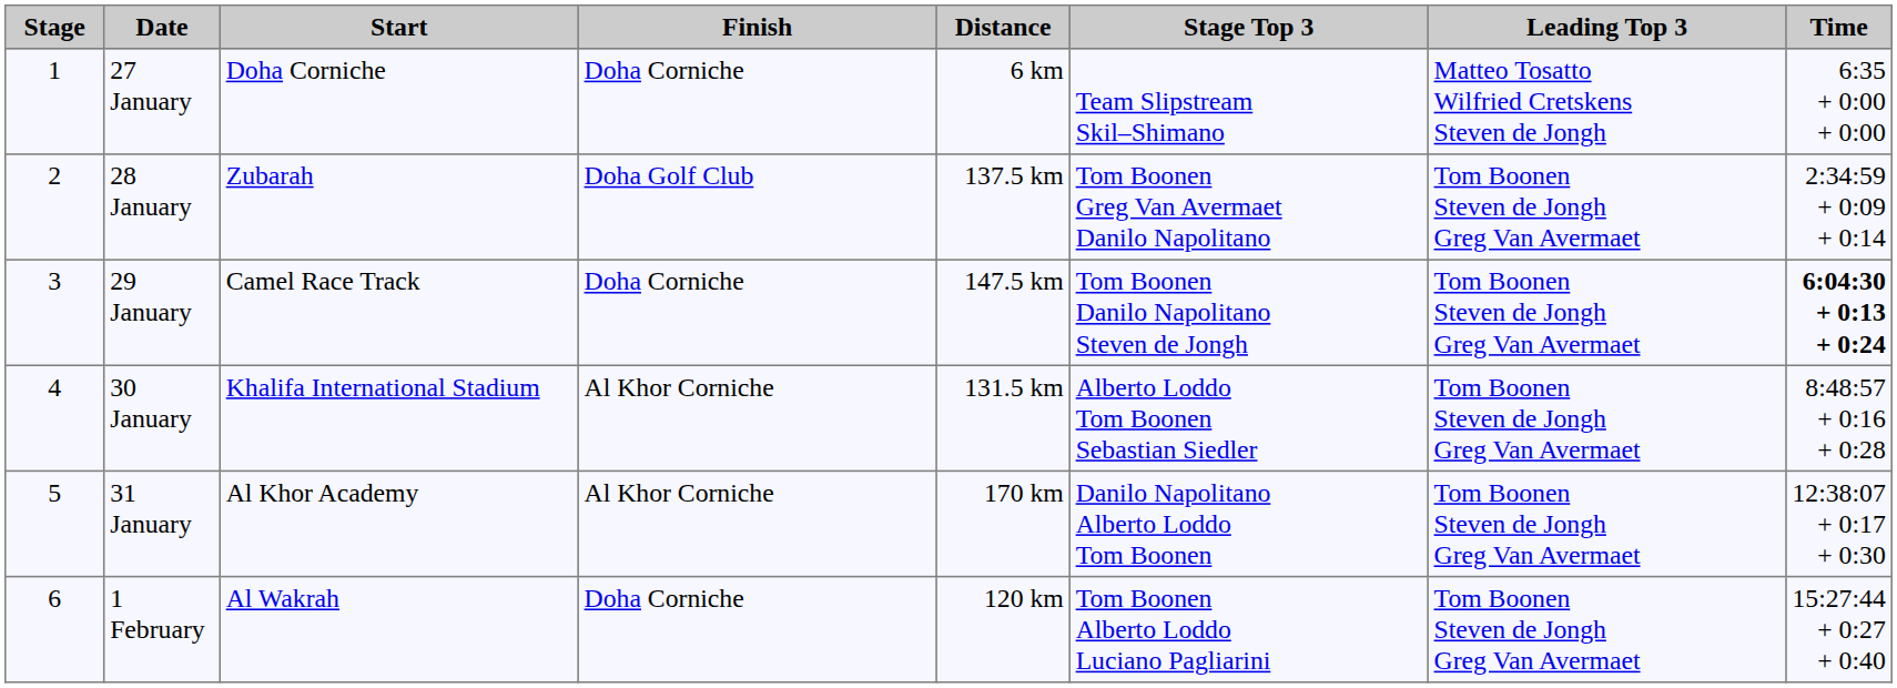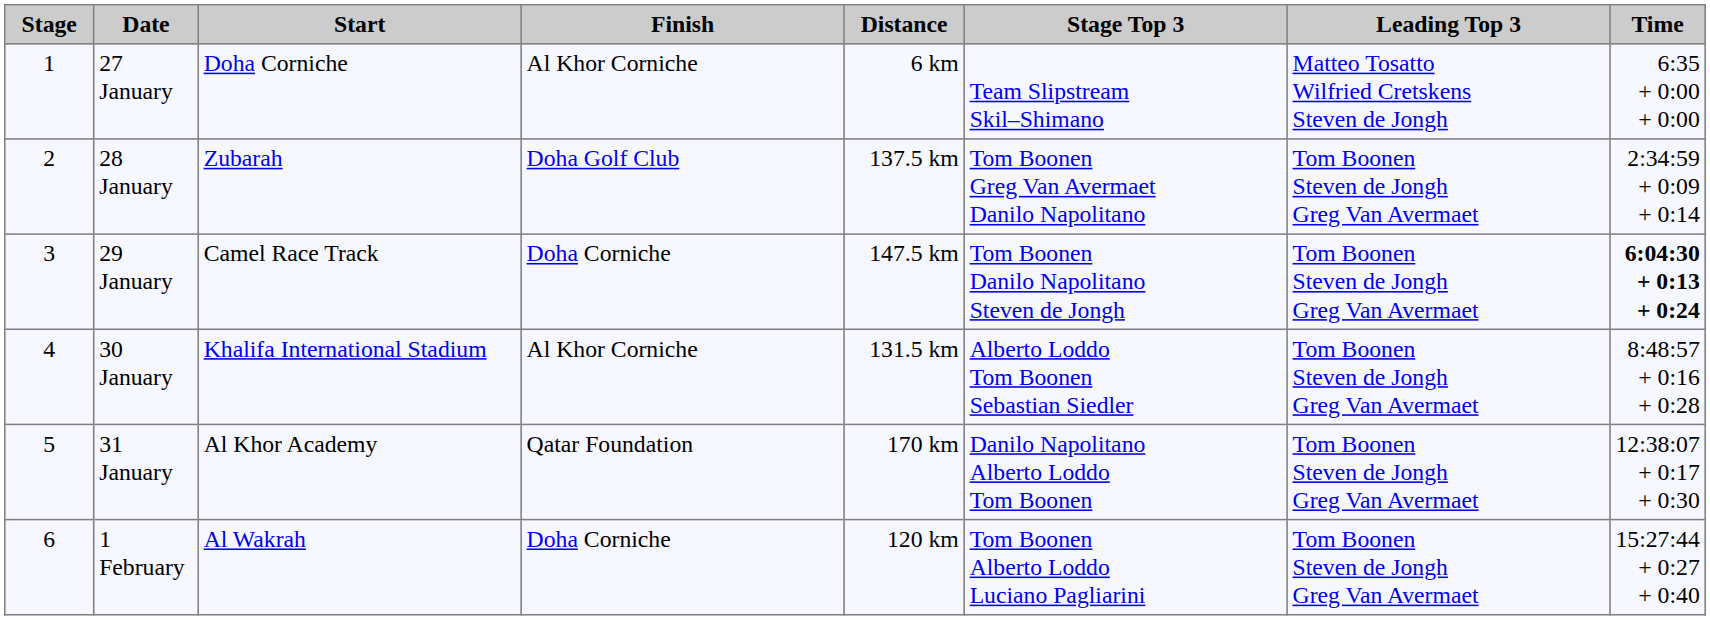27 January | Finish: Doha Corniche -> Al Khor Corniche
31 January | Finish: Al Khor Corniche -> Qatar Foundation
